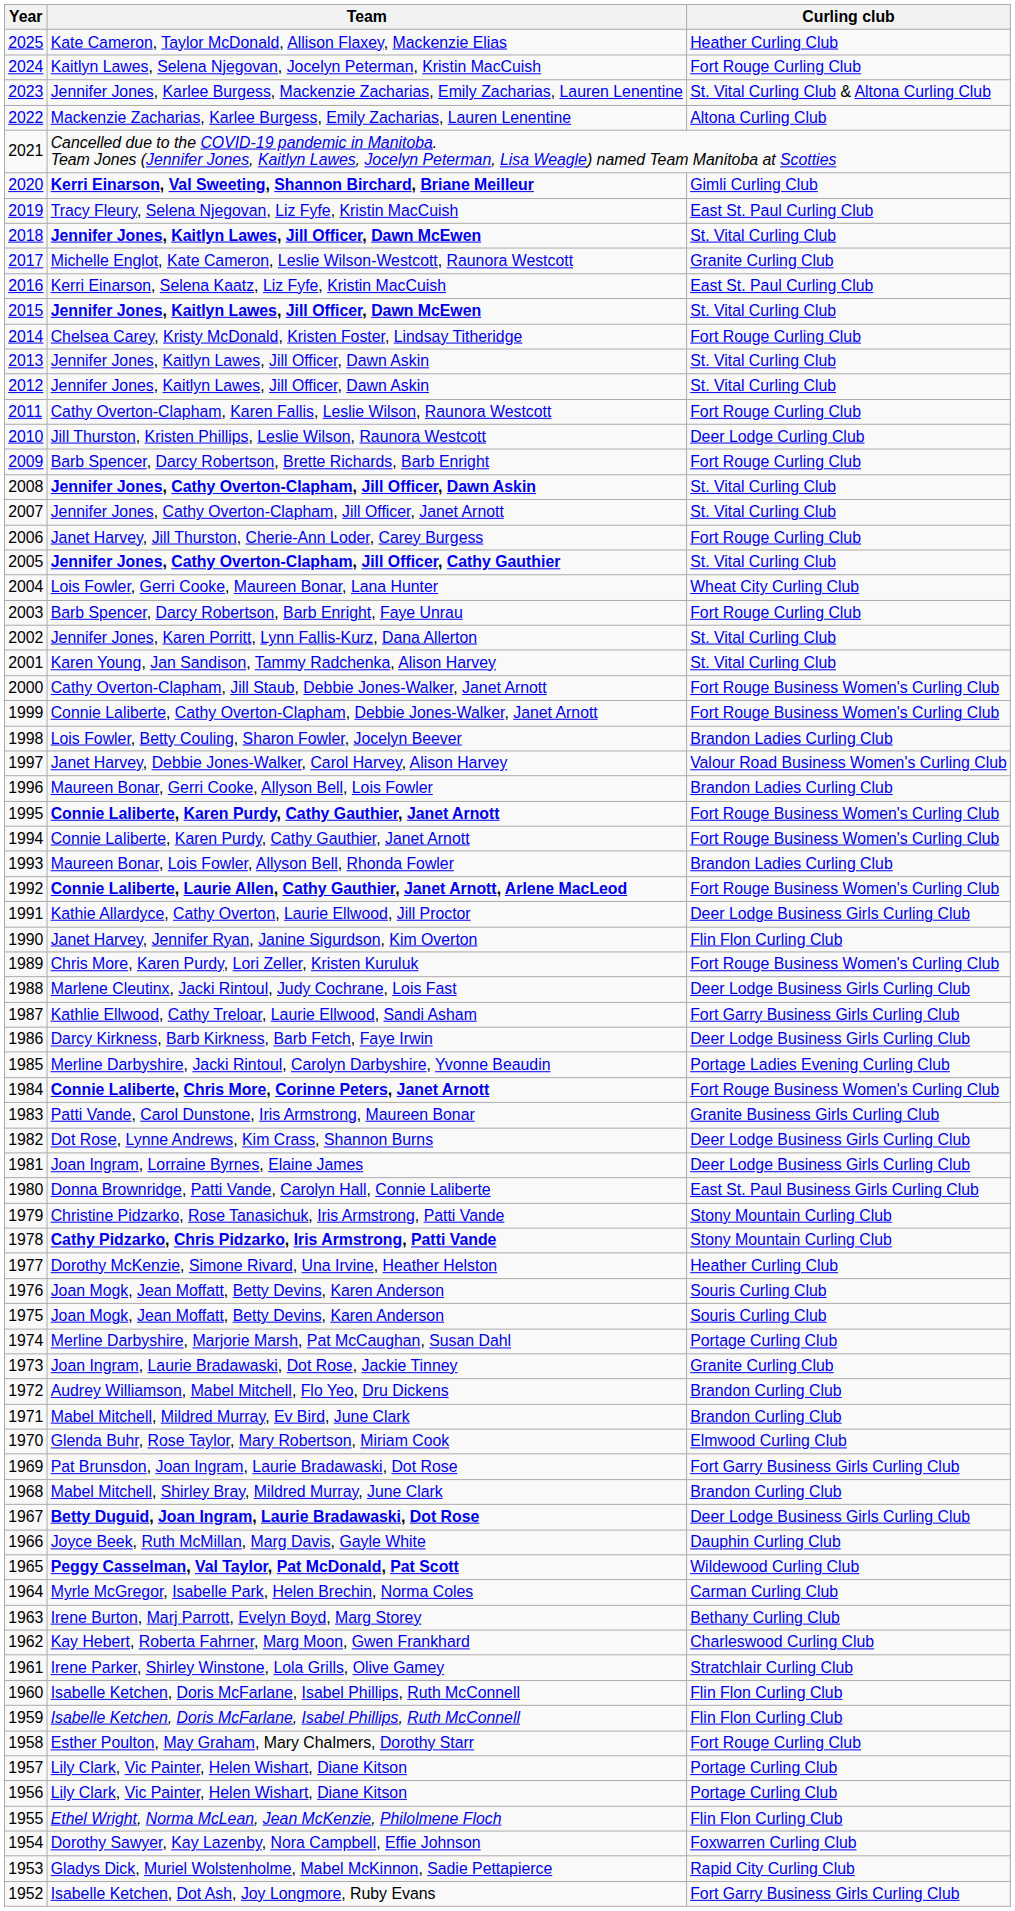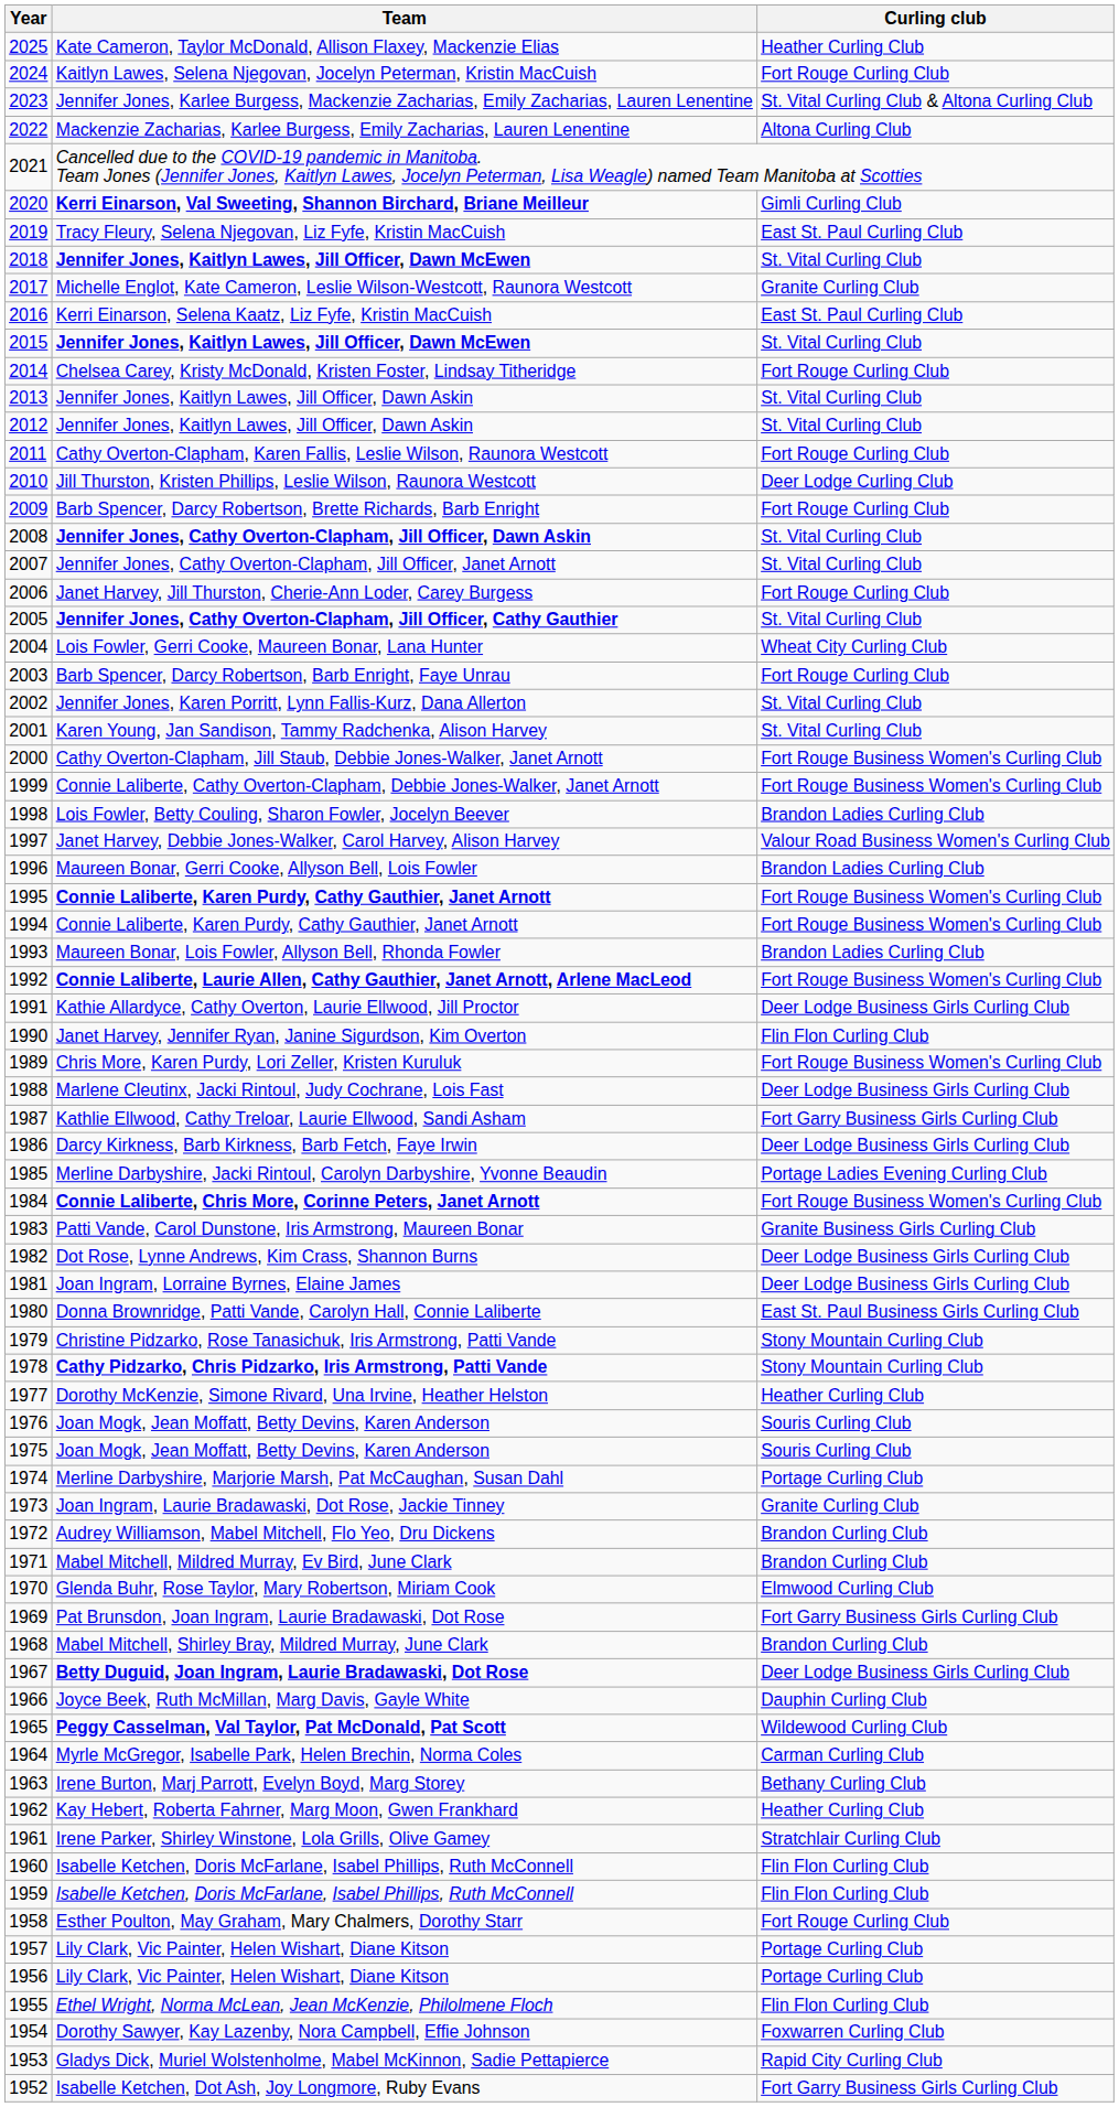Kay Hebert, Roberta Fahrner, Marg Moon, Gwen Frankhard | Curling club: Charleswood Curling Club -> Heather Curling Club
